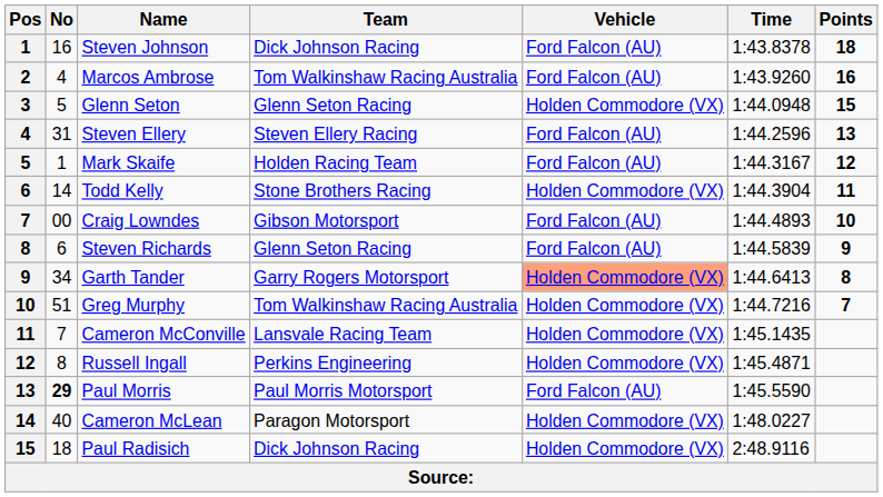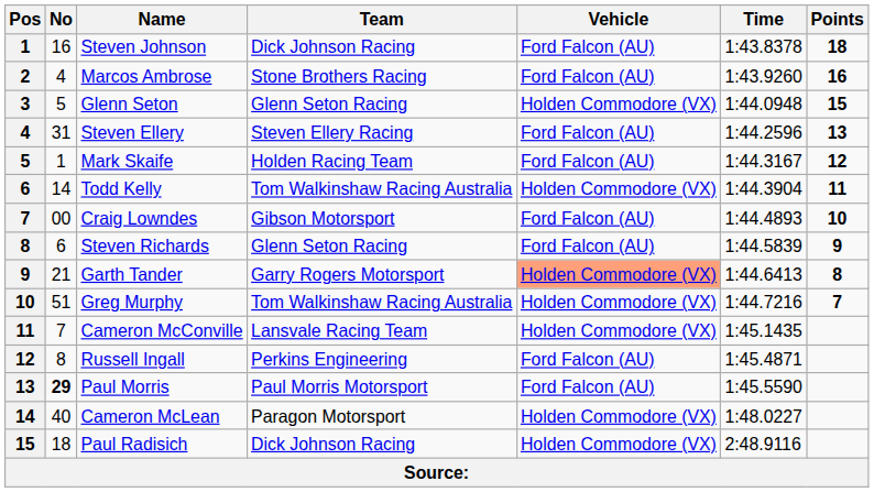Marcos Ambrose | Team: Tom Walkinshaw Racing Australia -> Stone Brothers Racing
Todd Kelly | Team: Stone Brothers Racing -> Tom Walkinshaw Racing Australia
Garth Tander | No: 34 -> 21
Russell Ingall | Vehicle: Holden Commodore (VX) -> Ford Falcon (AU)
